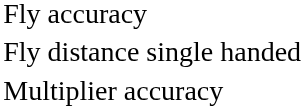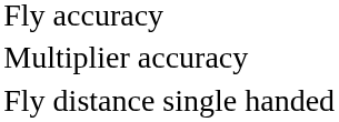rows swapped: Fly distance single handed <-> Multiplier accuracy
